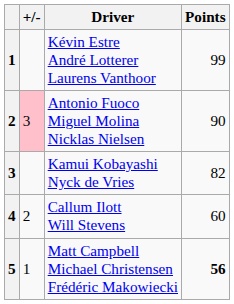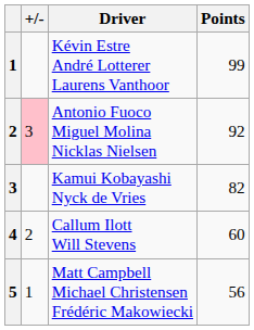Antonio Fuoco Miguel Molina Nicklas Nielsen | Points: 90 -> 92
Matt Campbell Michael Christensen Frédéric Makowiecki | Points: bold -> normal
